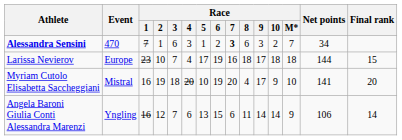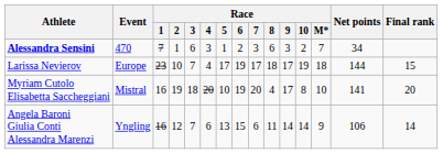Alessandra Sensini | Race / 7: bold -> normal
Larissa Nevierov | Race / 7: 16 -> 17
Larissa Nevierov | Race / 10: 18 -> 19
Myriam Cutolo Elisabetta Saccheggiani | Race / 10: 9 -> 8
